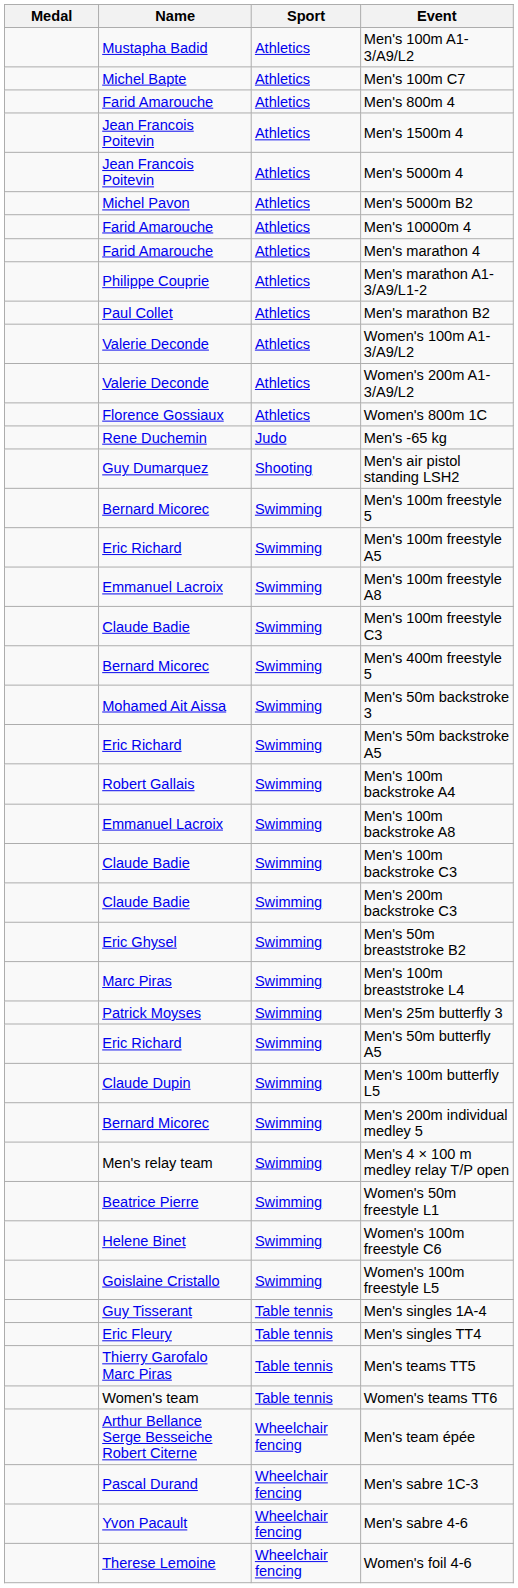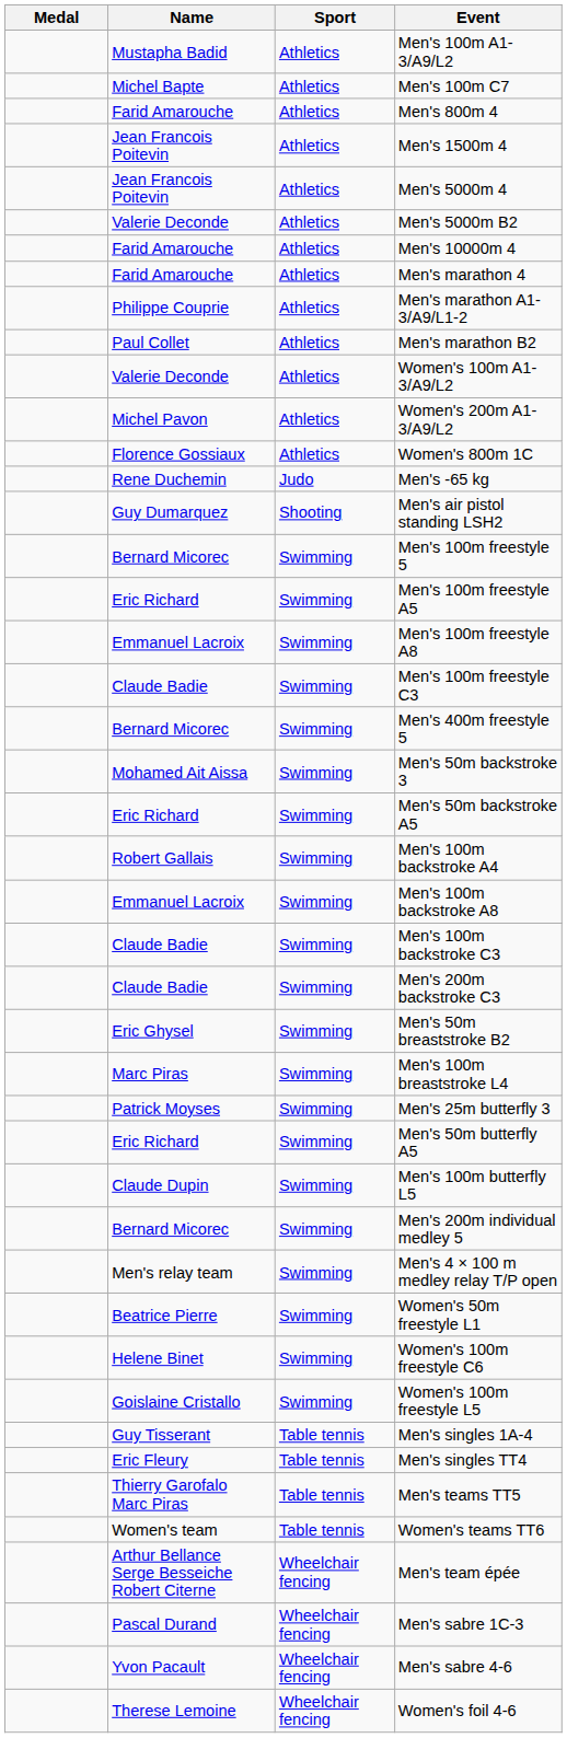Men's 5000m B2 | Name: Michel Pavon -> Valerie Deconde
Women's 200m A1-3/A9/L2 | Name: Valerie Deconde -> Michel Pavon
